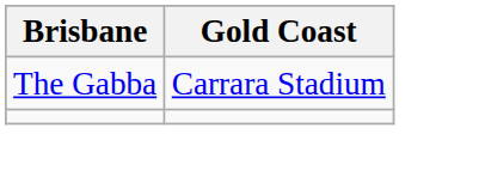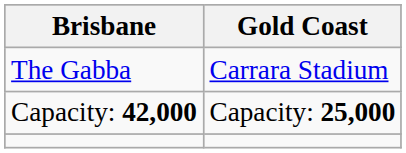+ row: Capacity: 42,000 | Capacity: 25,000
